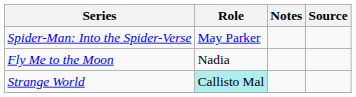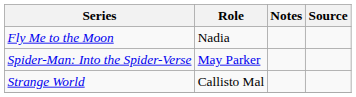rows swapped: Fly Me to the Moon <-> Spider-Man: Into the Spider-Verse
Strange World | Role: paleturquoise background -> no background
